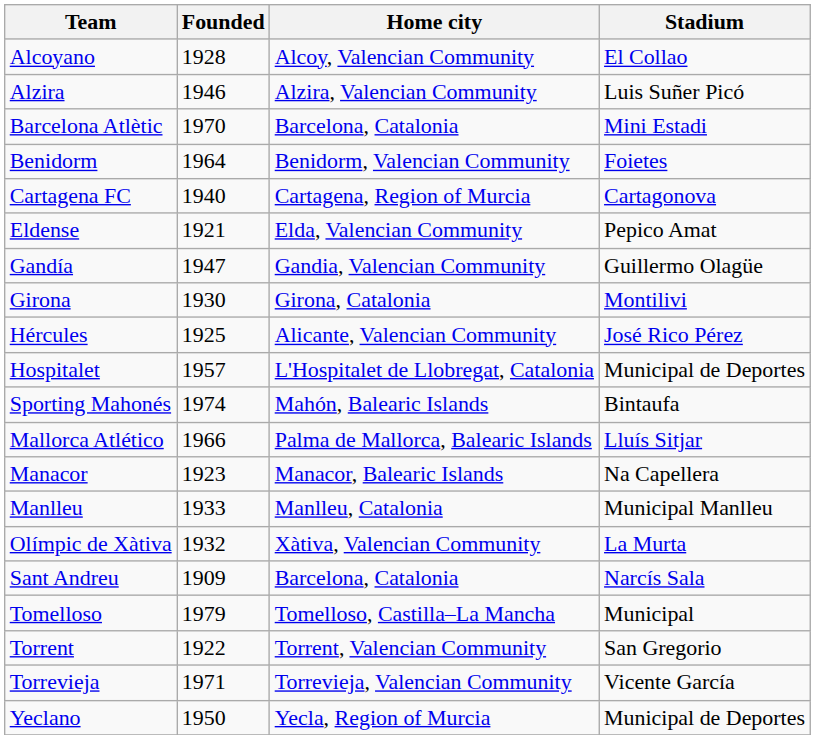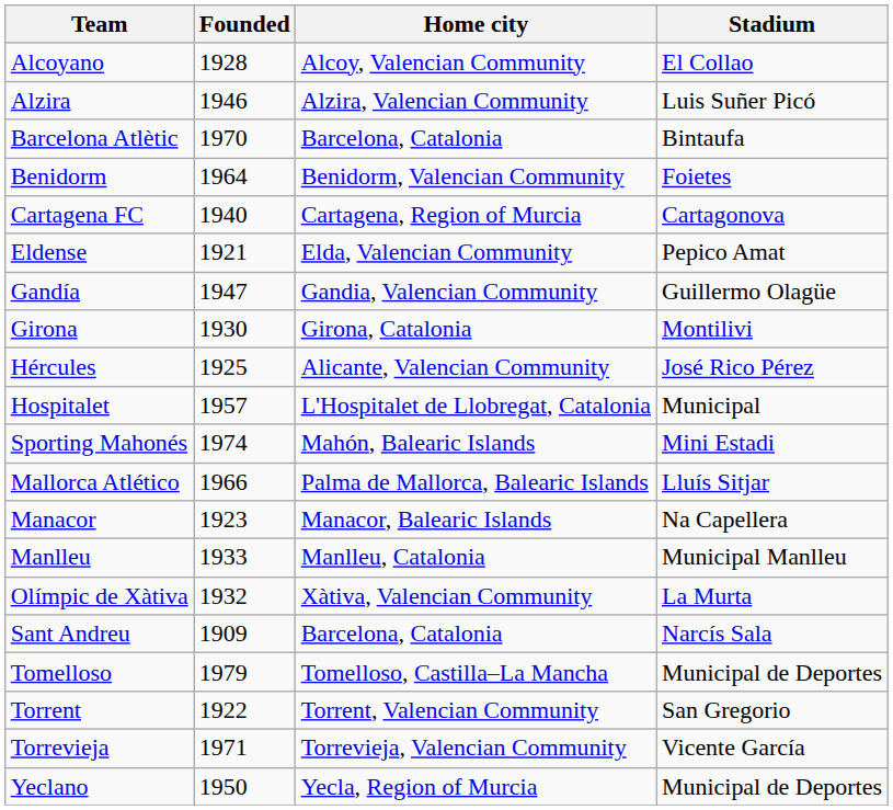Barcelona Atlètic | Stadium: Mini Estadi -> Bintaufa
Hospitalet | Stadium: Municipal de Deportes -> Municipal
Sporting Mahonés | Stadium: Bintaufa -> Mini Estadi
Tomelloso | Stadium: Municipal -> Municipal de Deportes
